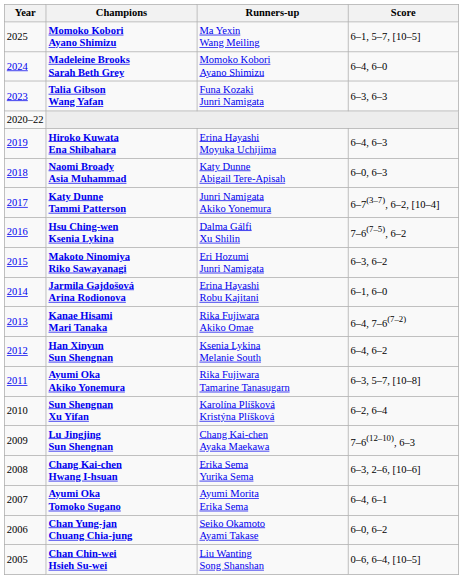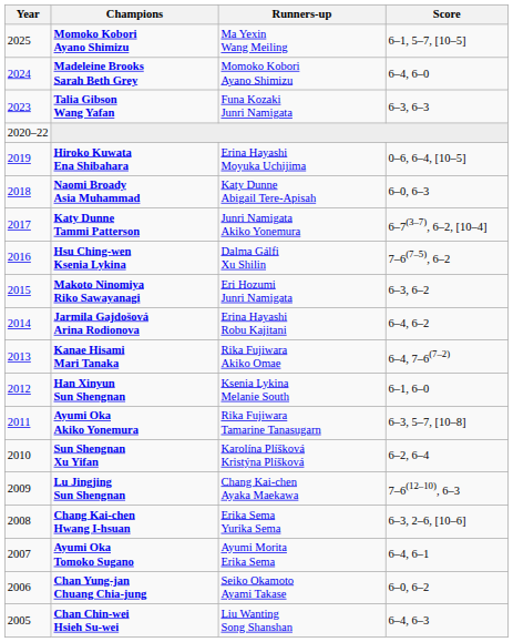Hiroko Kuwata Ena Shibahara | Score: 6–4, 6–3 -> 0–6, 6–4, [10–5]
Jarmila Gajdošová Arina Rodionova | Score: 6–1, 6–0 -> 6–4, 6–2
Han Xinyun Sun Shengnan | Score: 6–4, 6–2 -> 6–1, 6–0
Chan Chin-wei Hsieh Su-wei | Score: 0–6, 6–4, [10–5] -> 6–4, 6–3
